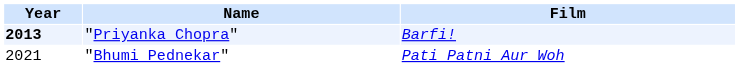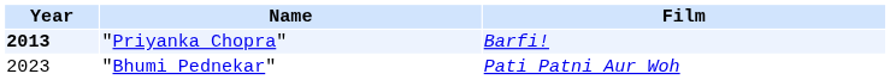"Bhumi Pednekar" | Year: 2021 -> 2023
